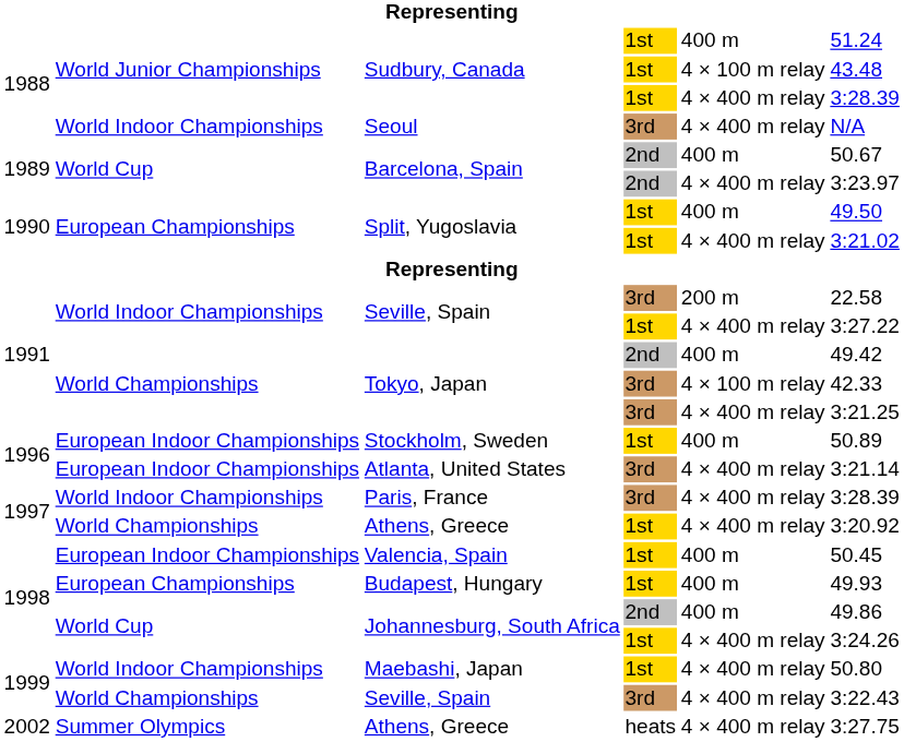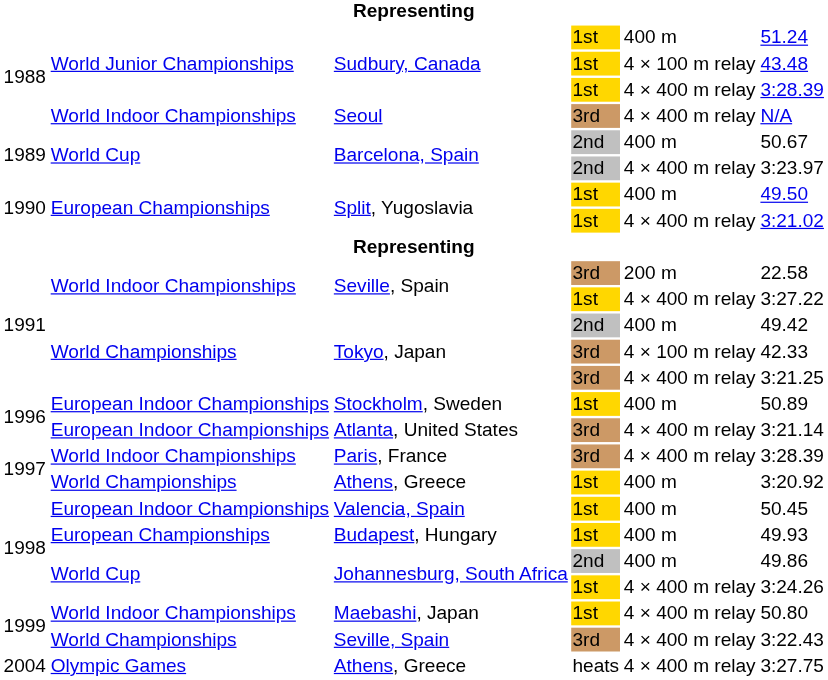Athens, Greece / 1st | column 5: 4 × 400 m relay -> 400 m
Athens, Greece / heats | column 1: 2002 -> 2004
Athens, Greece / heats | column 2: Summer Olympics -> Olympic Games
